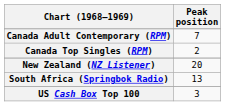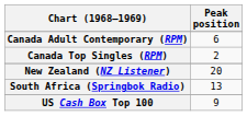Canada Adult Contemporary (RPM) | Peak position: 7 -> 6
US Cash Box Top 100 | Peak position: 3 -> 9
